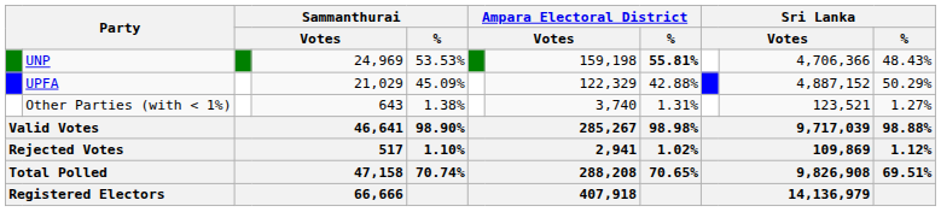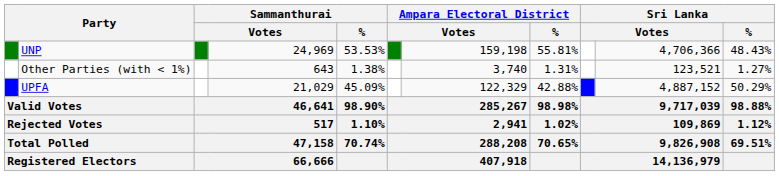UNP | Ampara Electoral District / %: bold -> normal
rows swapped: UPFA <-> Other Parties (with < 1%)
